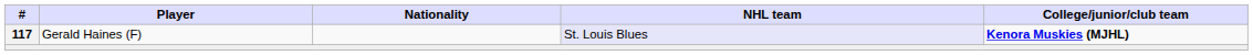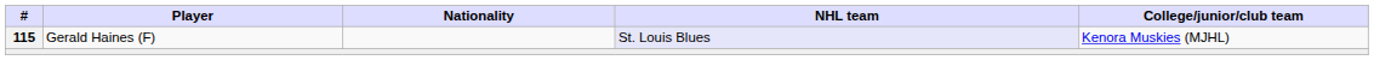Gerald Haines (F) | #: 117 -> 115
Gerald Haines (F) | College/junior/club team: bold -> normal
